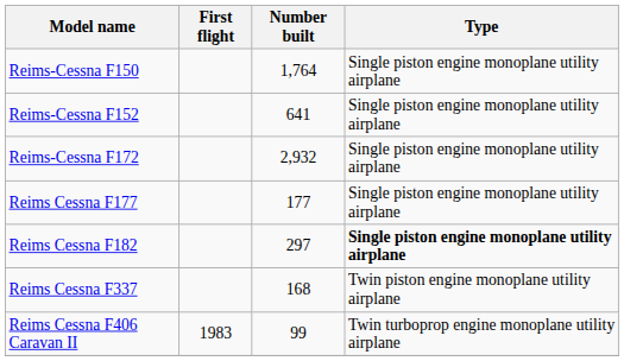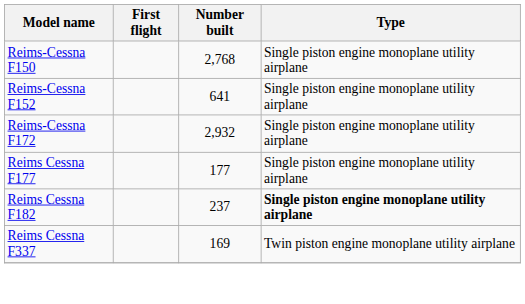Reims-Cessna F150 | Number built: 1,764 -> 2,768
Reims Cessna F182 | Number built: 297 -> 237
Reims Cessna F337 | Number built: 168 -> 169
- row: Reims Cessna F406 Caravan II | 1983 | 99 | Twin turboprop engine monoplane utility airplane
